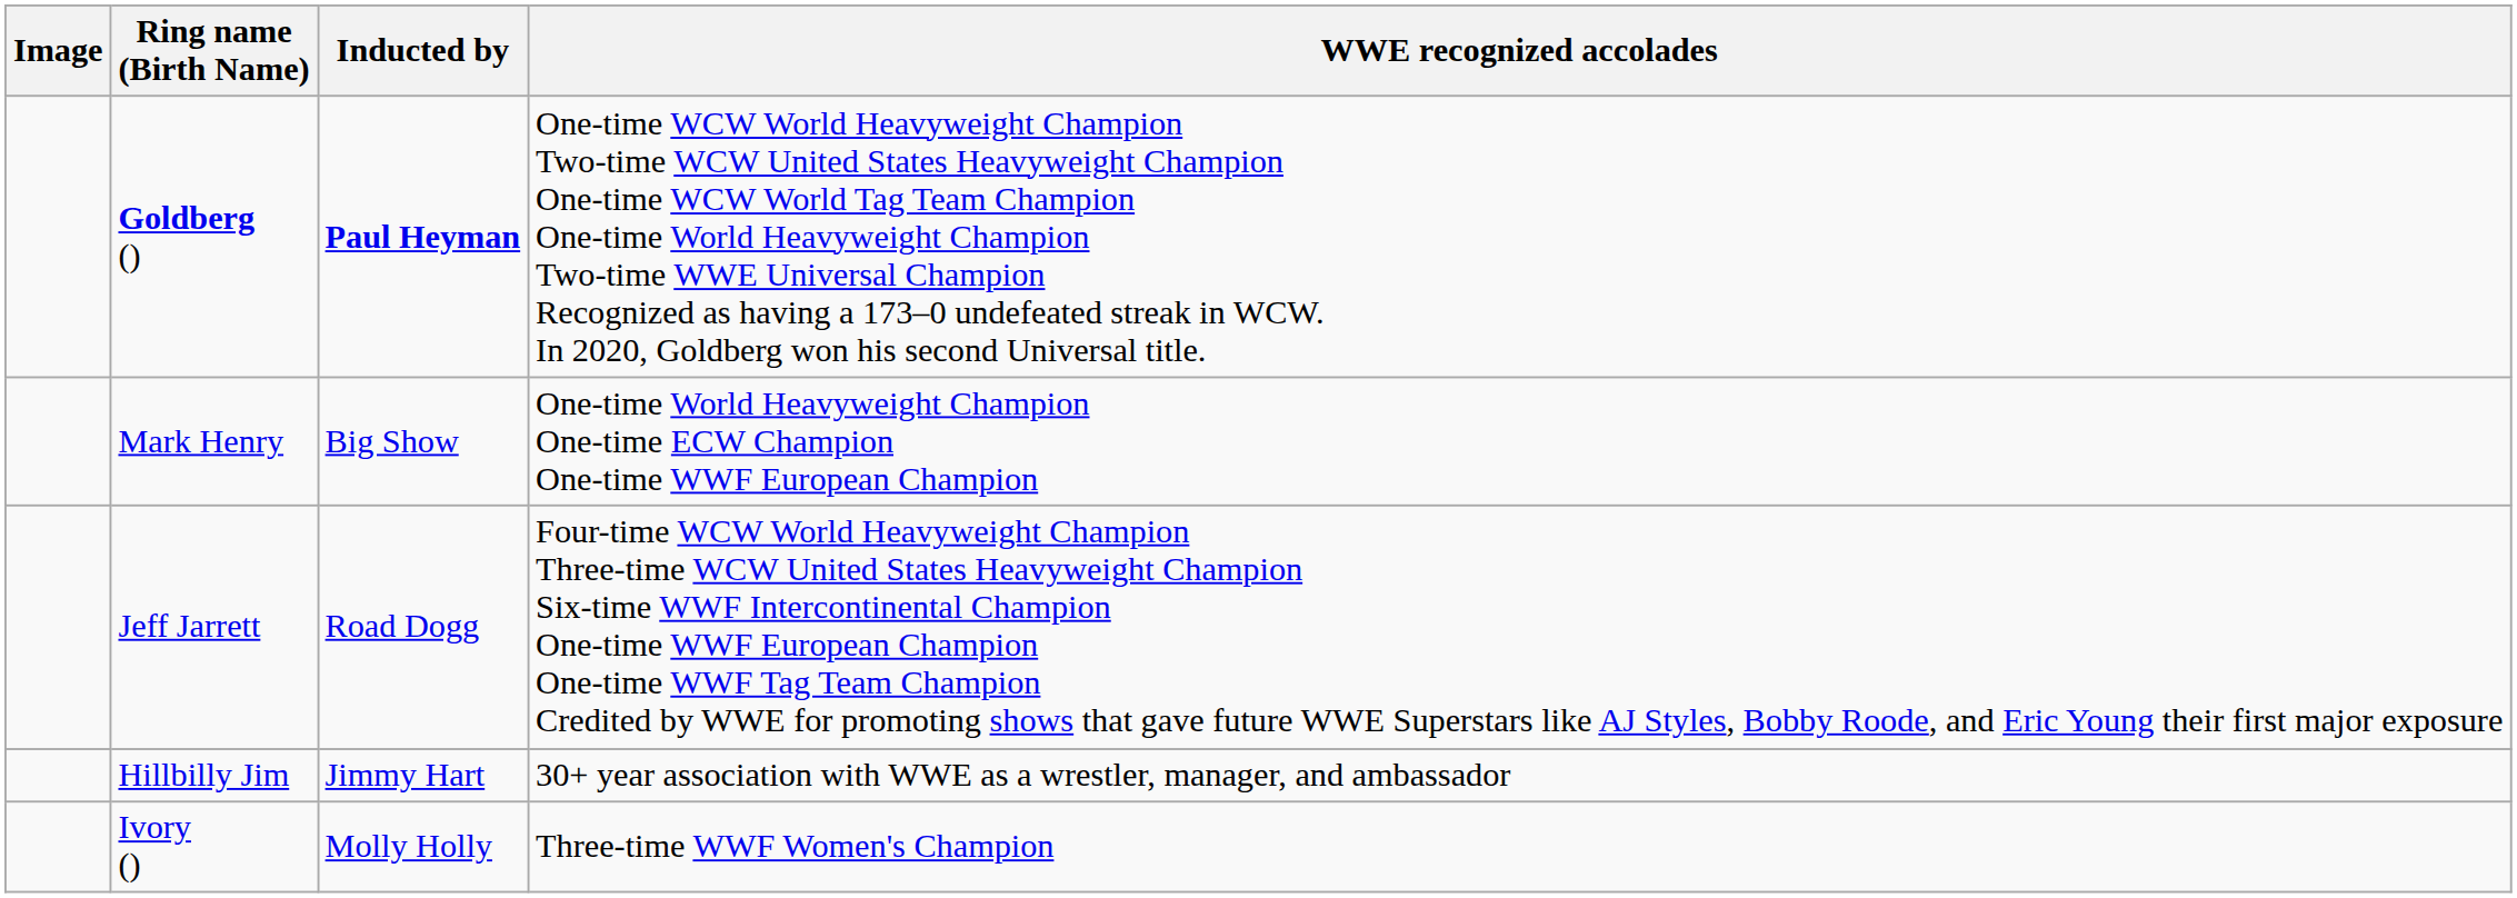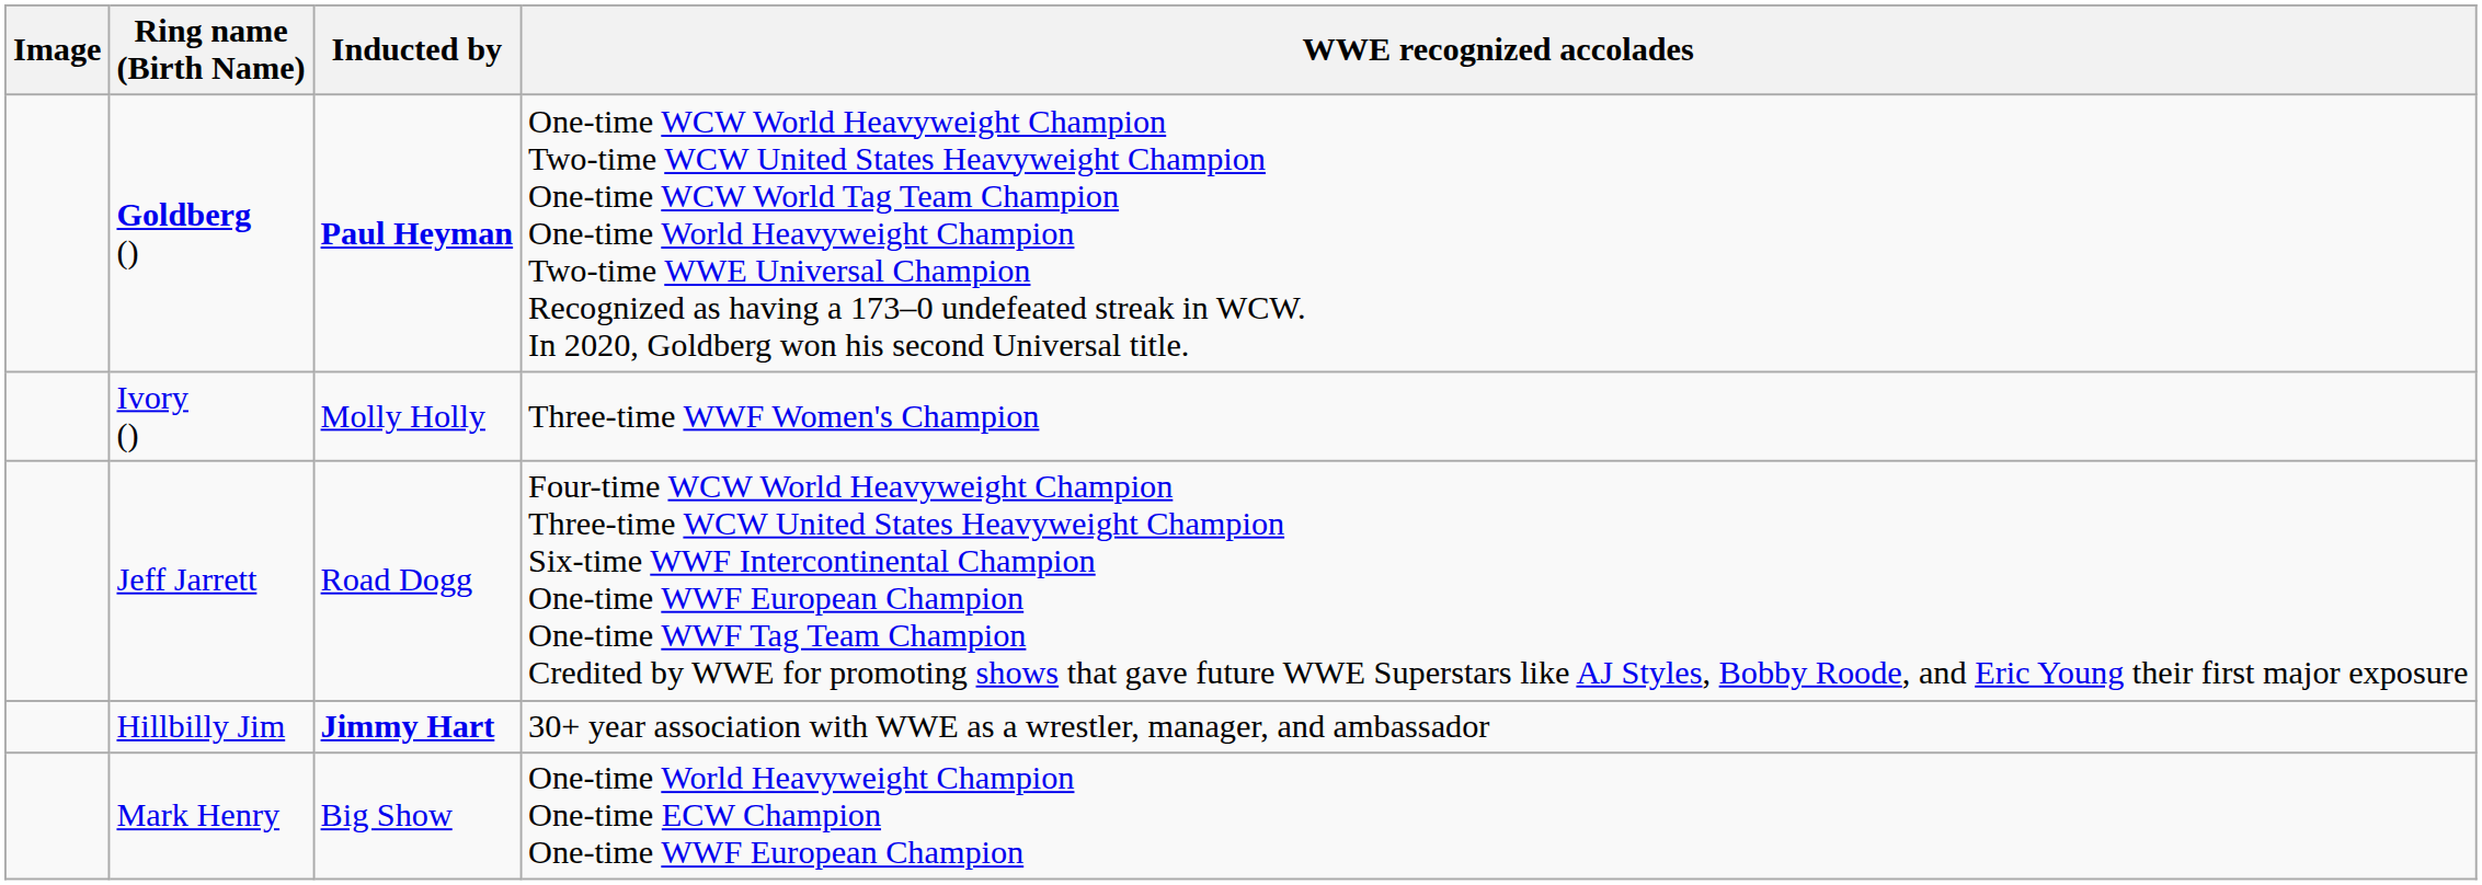rows swapped: Ivory () <-> Mark Henry
Hillbilly Jim | Inducted by: normal -> bold
